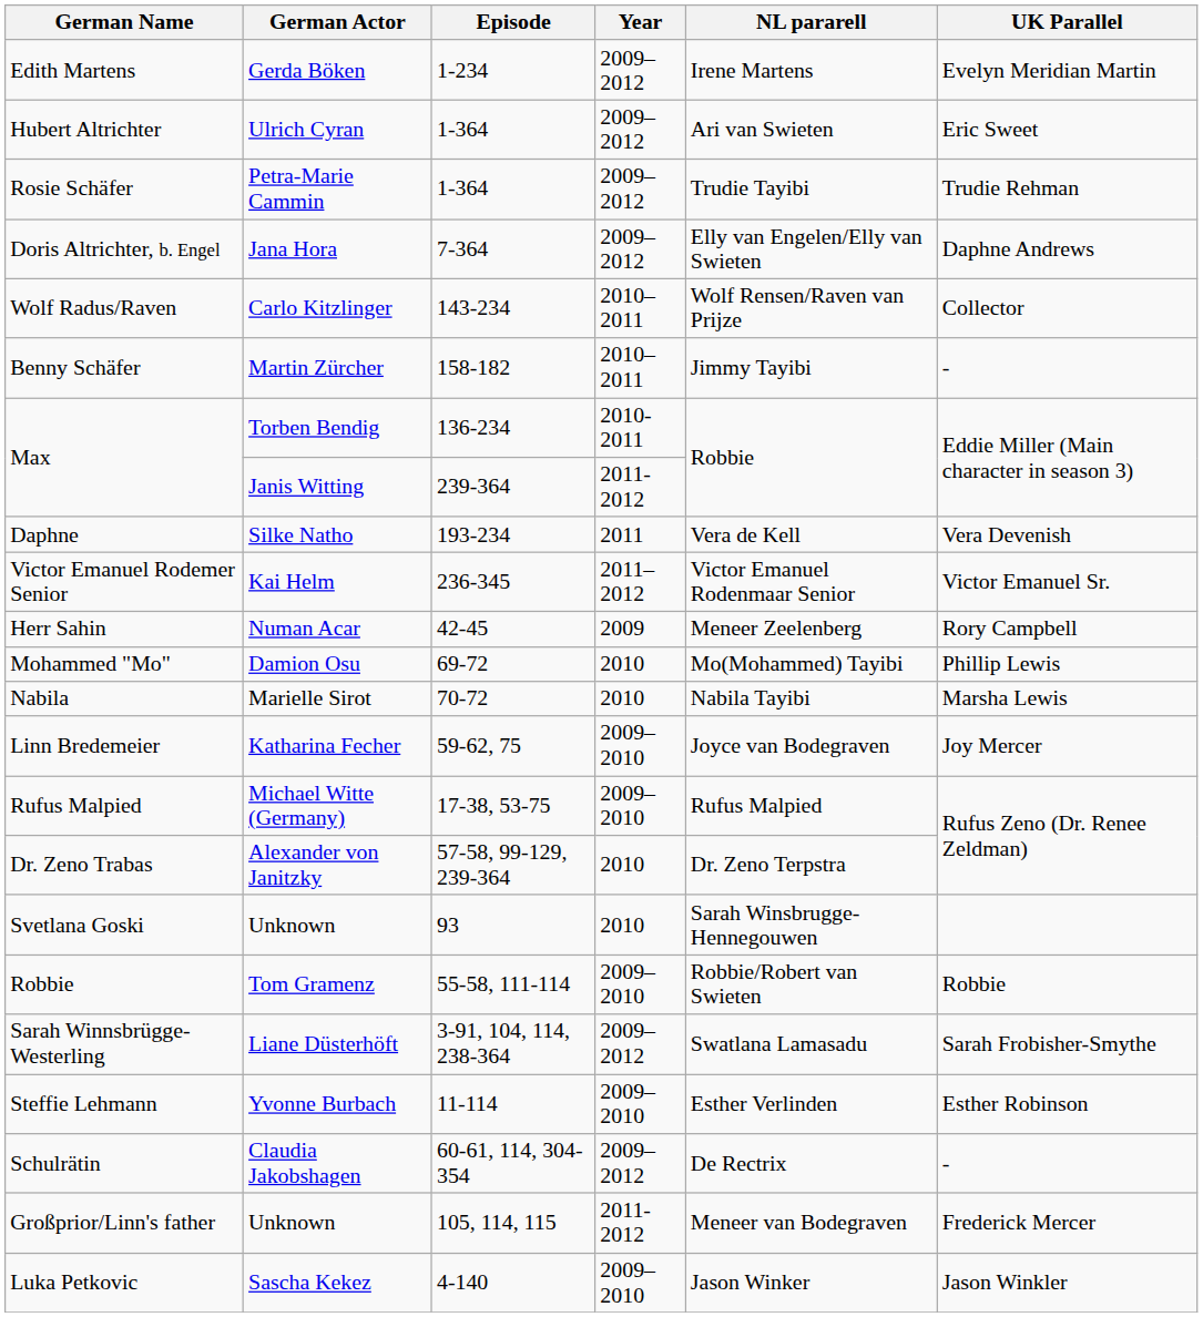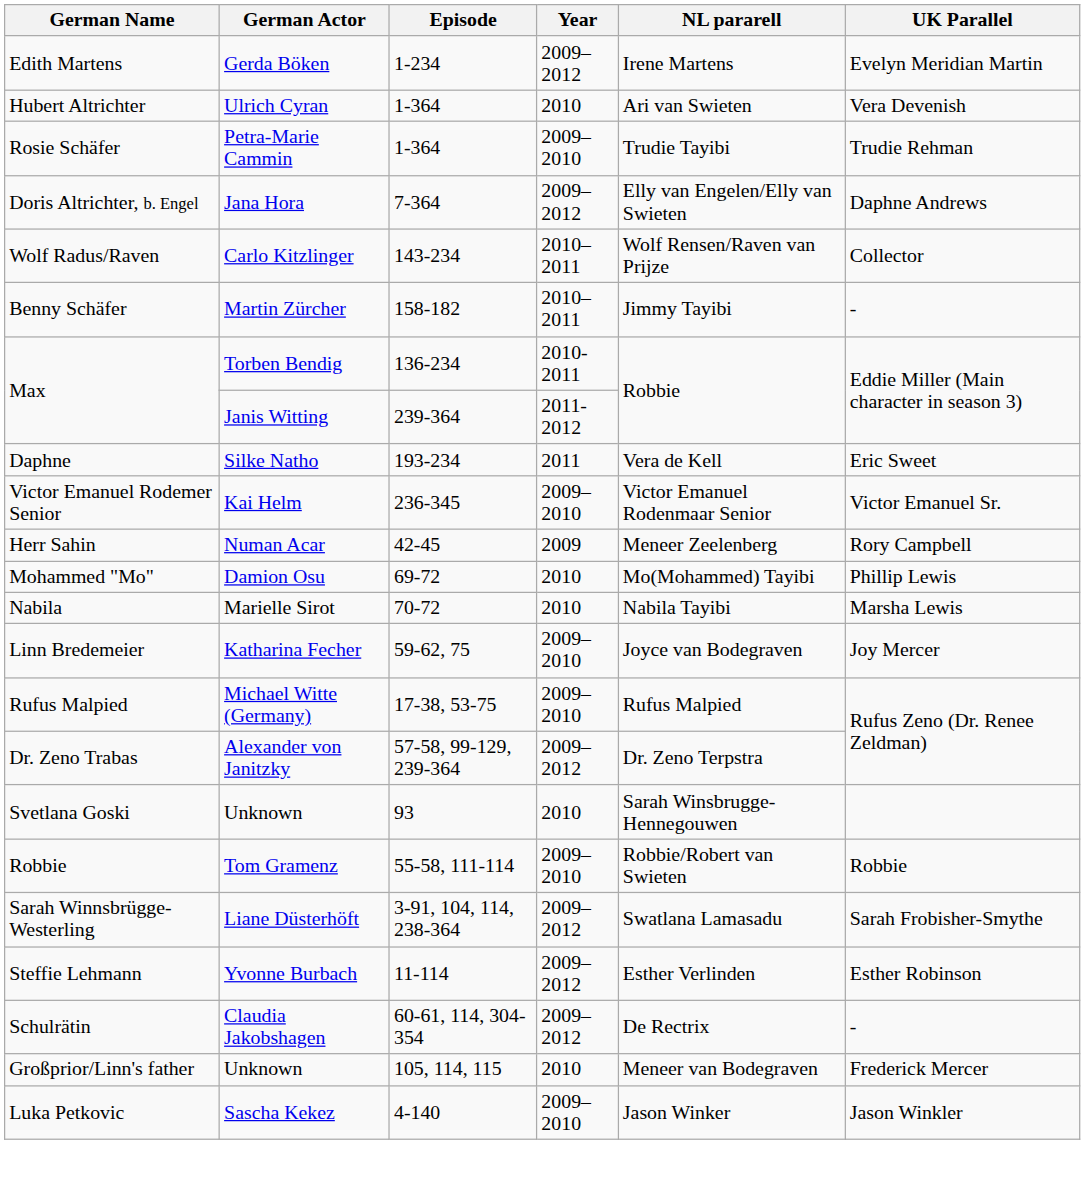Hubert Altrichter | Year: 2009–2012 -> 2010
Hubert Altrichter | UK Parallel: Eric Sweet -> Vera Devenish
Rosie Schäfer | Year: 2009–2012 -> 2009–2010
Daphne | UK Parallel: Vera Devenish -> Eric Sweet
Victor Emanuel Rodemer Senior | Year: 2011–2012 -> 2009–2010
Dr. Zeno Trabas | Year: 2010 -> 2009–2012
Steffie Lehmann | Year: 2009–2010 -> 2009–2012
Großprior/Linn's father | Year: 2011-2012 -> 2010
